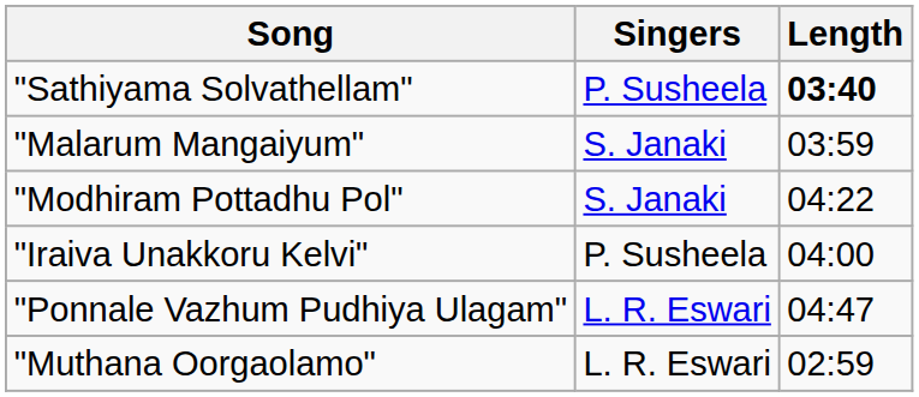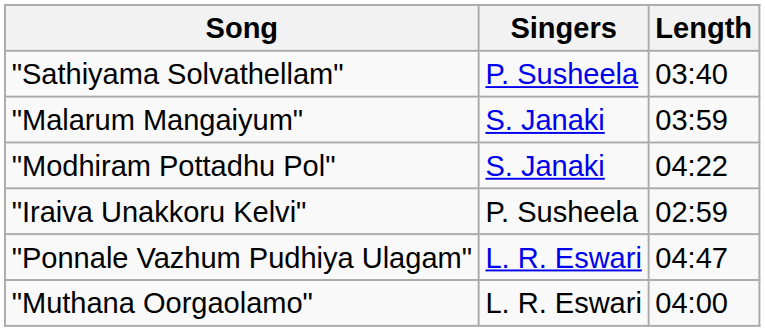"Sathiyama Solvathellam" | Length: bold -> normal
"Iraiva Unakkoru Kelvi" | Length: 04:00 -> 02:59
"Muthana Oorgaolamo" | Length: 02:59 -> 04:00
